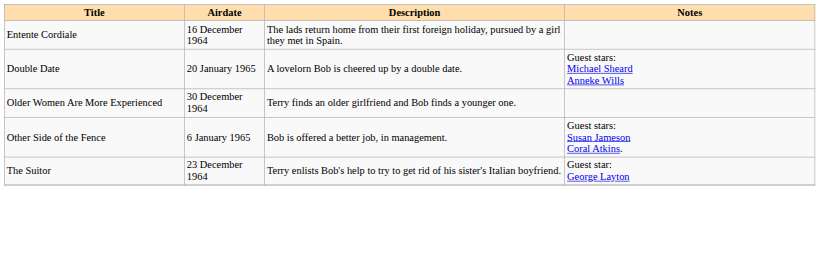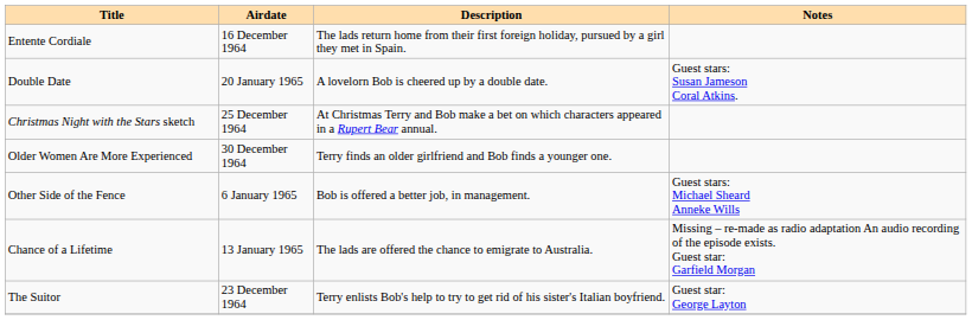Double Date | Notes: Guest stars: Michael Sheard Anneke Wills -> Guest stars: Susan Jameson Coral Atkins.
+ row: Christmas Night with the Stars sketch | 25 December 1964 | At Christmas Terry and Bob make a bet on which characters appeared in a Rupert Bear annual.
Other Side of the Fence | Notes: Guest stars: Susan Jameson Coral Atkins. -> Guest stars: Michael Sheard Anneke Wills
+ row: Chance of a Lifetime | 13 January 1965 | The lads are offered the chance to emigrate to Australia. | Missing – re-made as radio adaptation An audio recording of the episode exists. Guest star: Garfield Morgan
